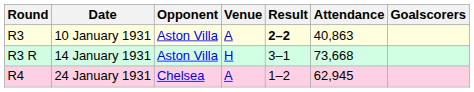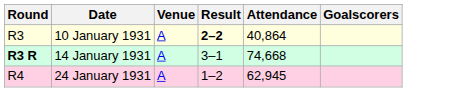- column: Opponent | Aston Villa | Aston Villa | Chelsea
10 January 1931 | Attendance: 40,863 -> 40,864
14 January 1931 | Round: normal -> bold
14 January 1931 | Venue: H -> A
14 January 1931 | Attendance: 73,668 -> 74,668
